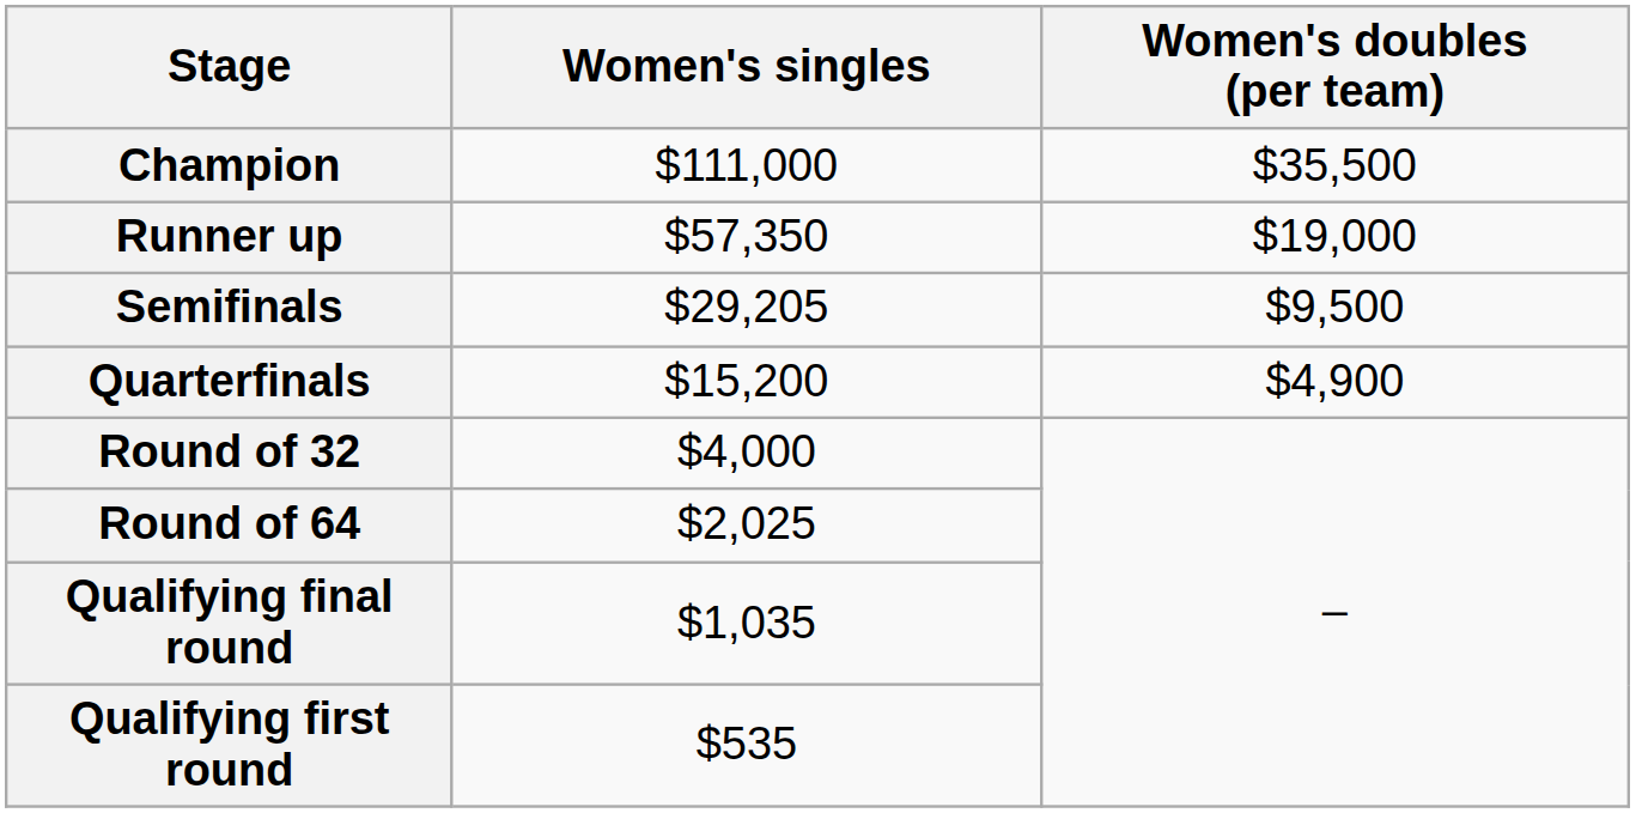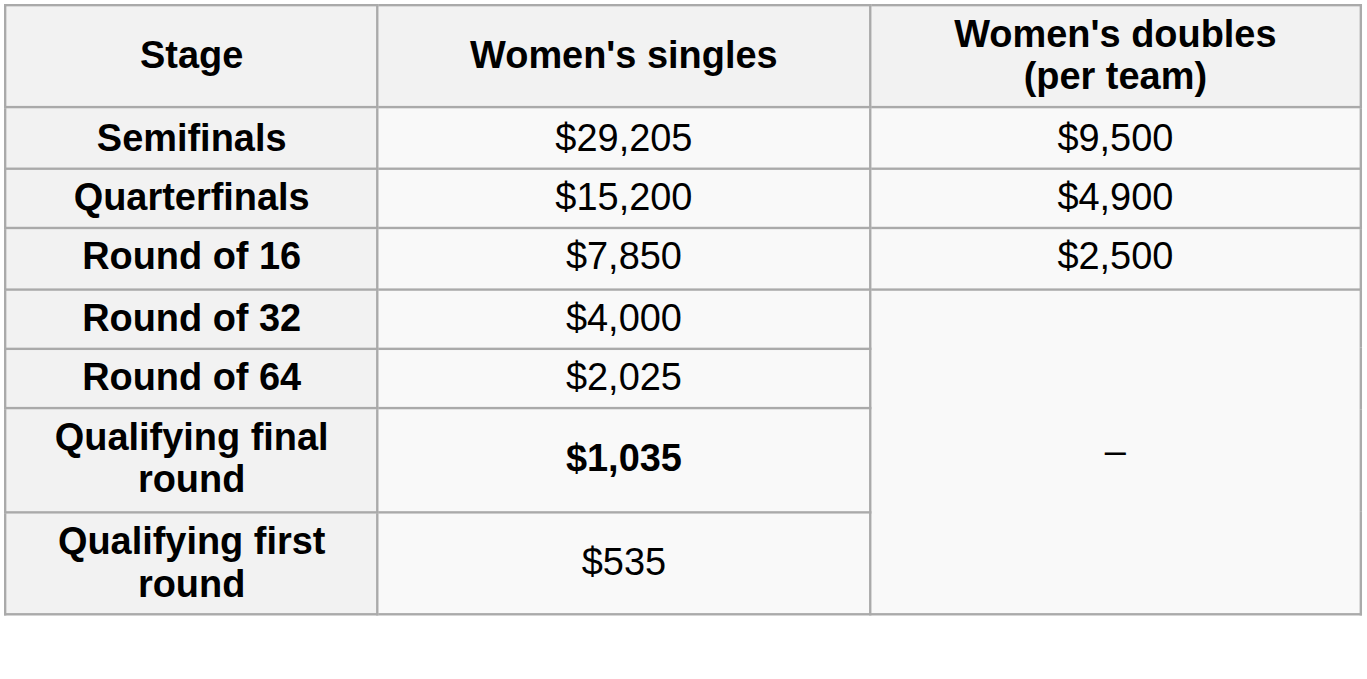- row: Champion | $111,000 | $35,500
- row: Runner up | $57,350 | $19,000
+ row: Round of 16 | $7,850 | $2,500
Qualifying final round | Women's singles: normal -> bold
